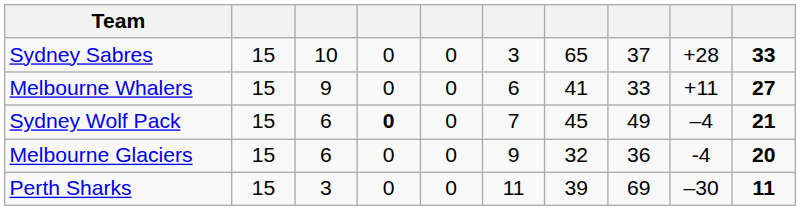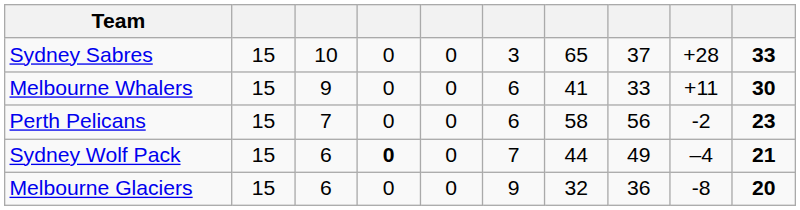Melbourne Whalers | column 10: 27 -> 30
+ row: Perth Pelicans | 15 | 7 | 0 | 0 | 6 | 58 | 56 | -2 | 23
Sydney Wolf Pack | column 7: 45 -> 44
Melbourne Glaciers | column 9: -4 -> -8
- row: Perth Sharks | 15 | 3 | 0 | 0 | 11 | 39 | 69 | –30 | 11
